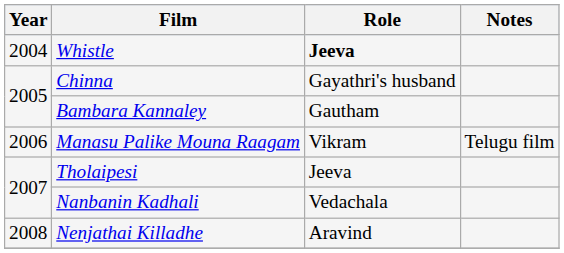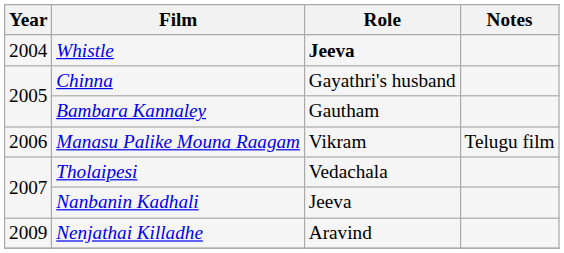Tholaipesi | Role: Jeeva -> Vedachala
Nanbanin Kadhali | Role: Vedachala -> Jeeva
Nenjathai Killadhe | Year: 2008 -> 2009
